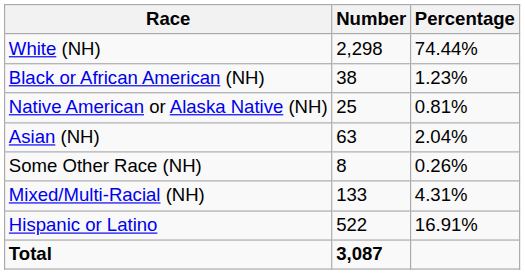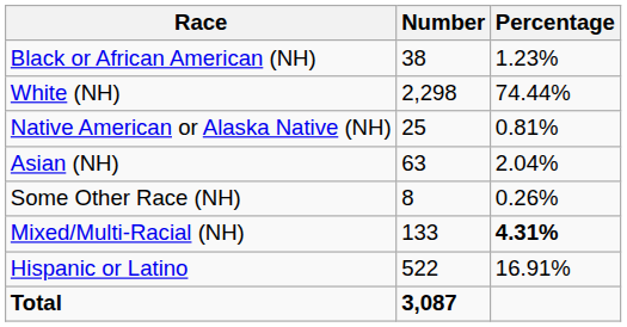rows swapped: White (NH) <-> Black or African American (NH)
Mixed/Multi-Racial (NH) | Percentage: normal -> bold
